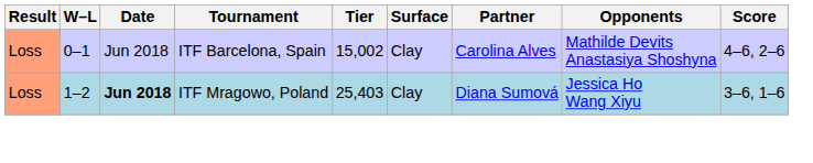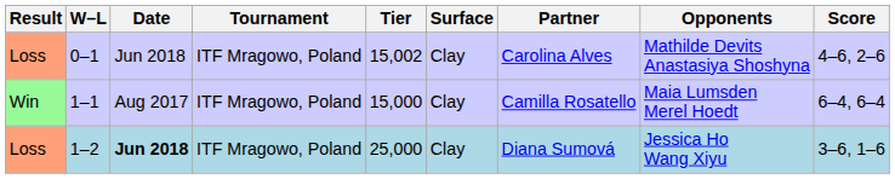0–1 | Tournament: ITF Barcelona, Spain -> ITF Mragowo, Poland
+ row: Win | 1–1 | Aug 2017 | ITF Mragowo, Poland | 15,000 | Clay | Camilla Rosatello | Maia Lumsden Merel Hoedt | 6–4, 6–4
1–2 | Tier: 25,403 -> 25,000
